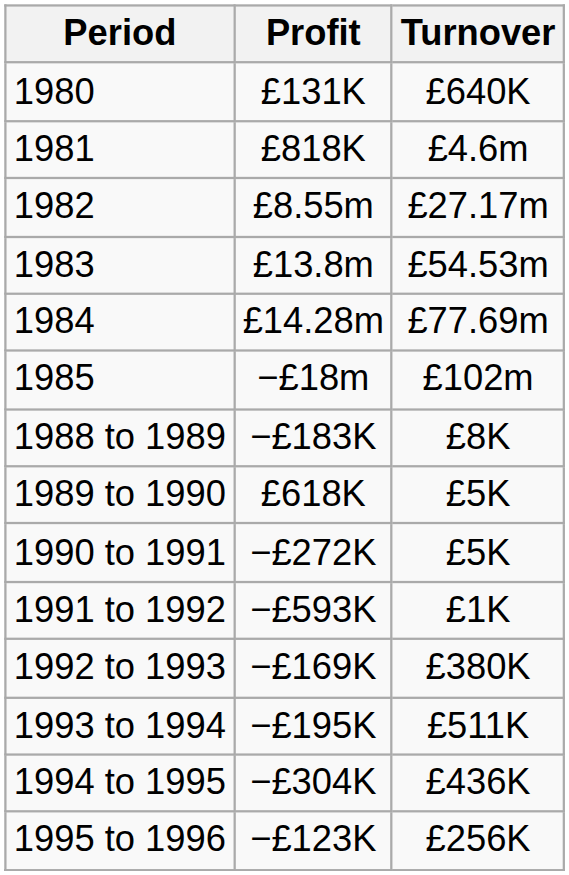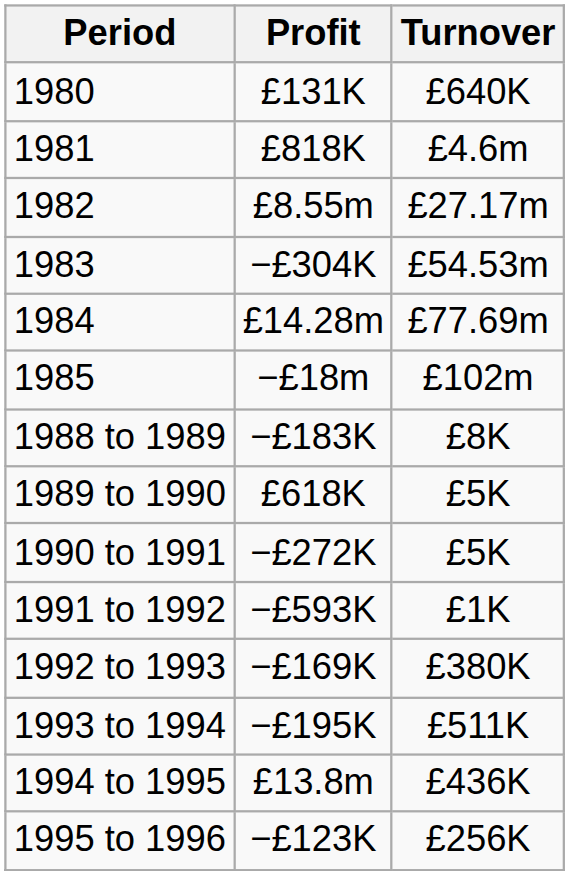1983 | Profit: £13.8m -> −£304K
1994 to 1995 | Profit: −£304K -> £13.8m
